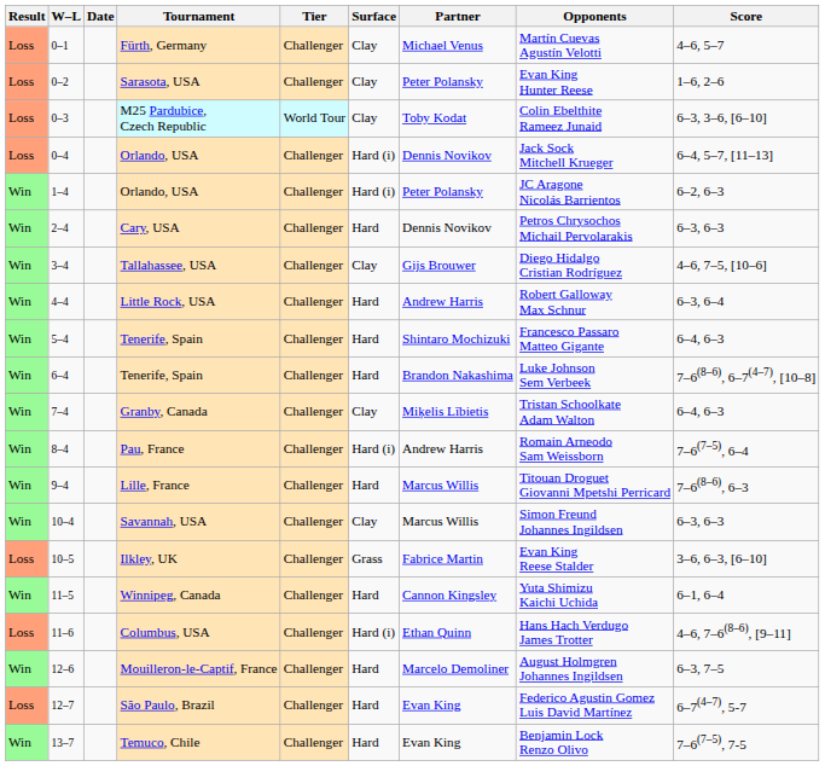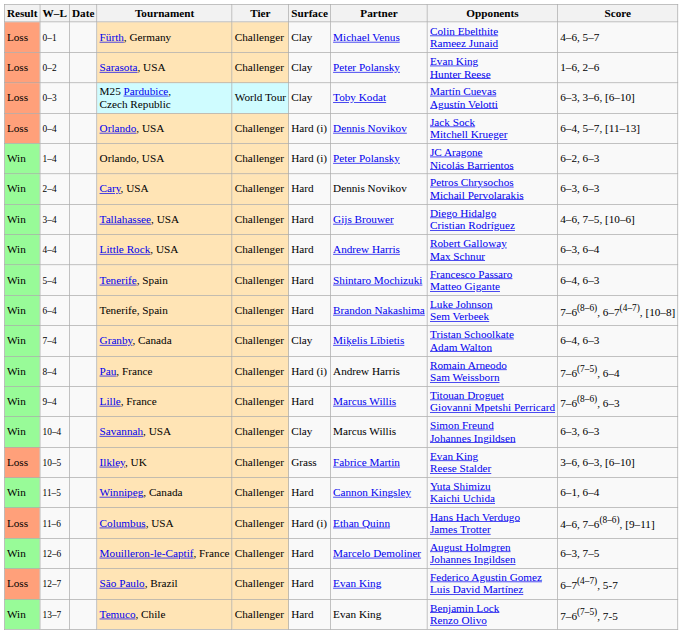Fürth, Germany | Opponents: Martín Cuevas Agustín Velotti -> Colin Ebelthite Rameez Junaid
M25 Pardubice, Czech Republic | Opponents: Colin Ebelthite Rameez Junaid -> Martín Cuevas Agustín Velotti
Tallahassee, USA | Surface: Clay -> Hard
